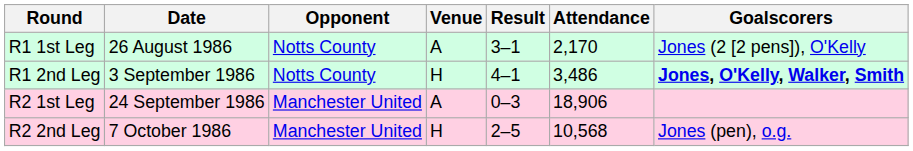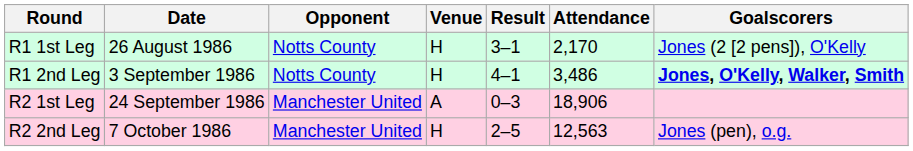R1 1st Leg | Venue: A -> H
R2 2nd Leg | Attendance: 10,568 -> 12,563
